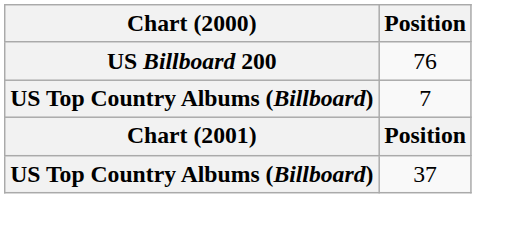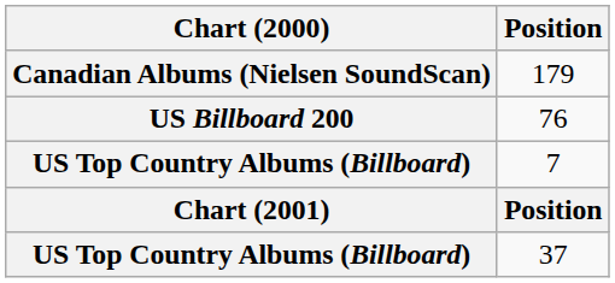+ row: Canadian Albums (Nielsen SoundScan) | 179
